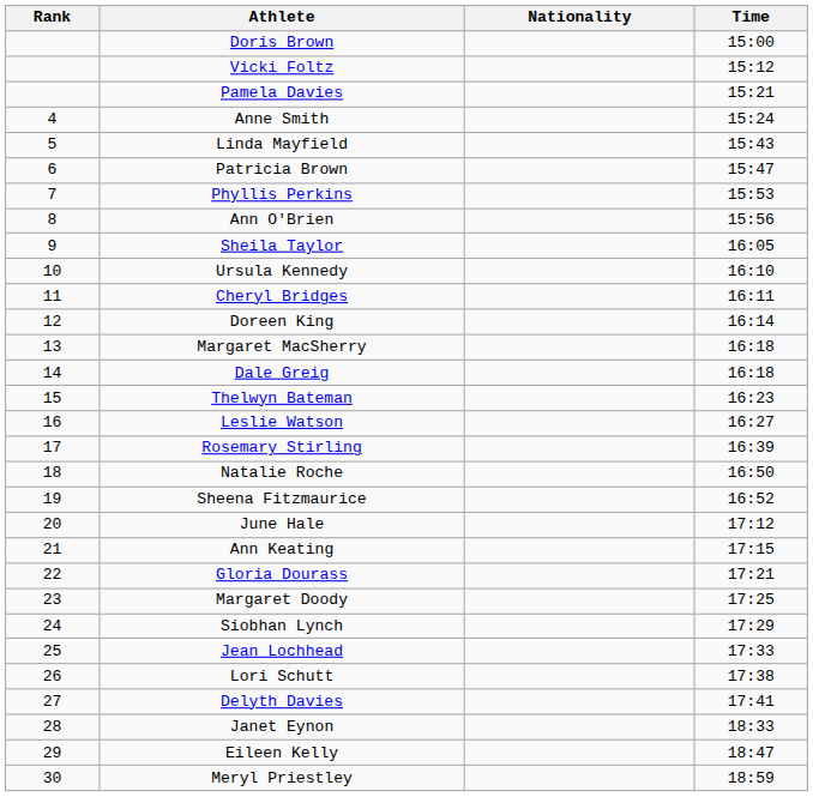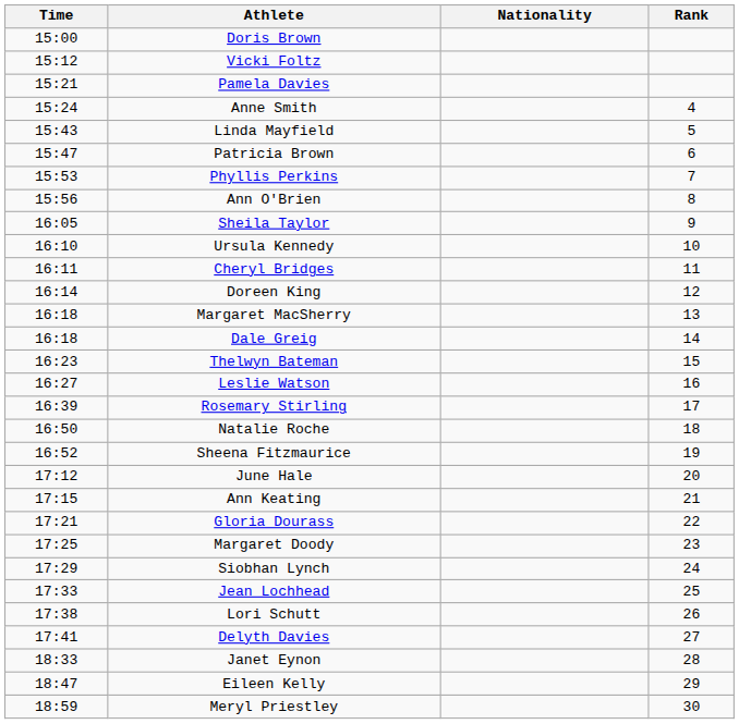columns swapped: Rank <-> Time
